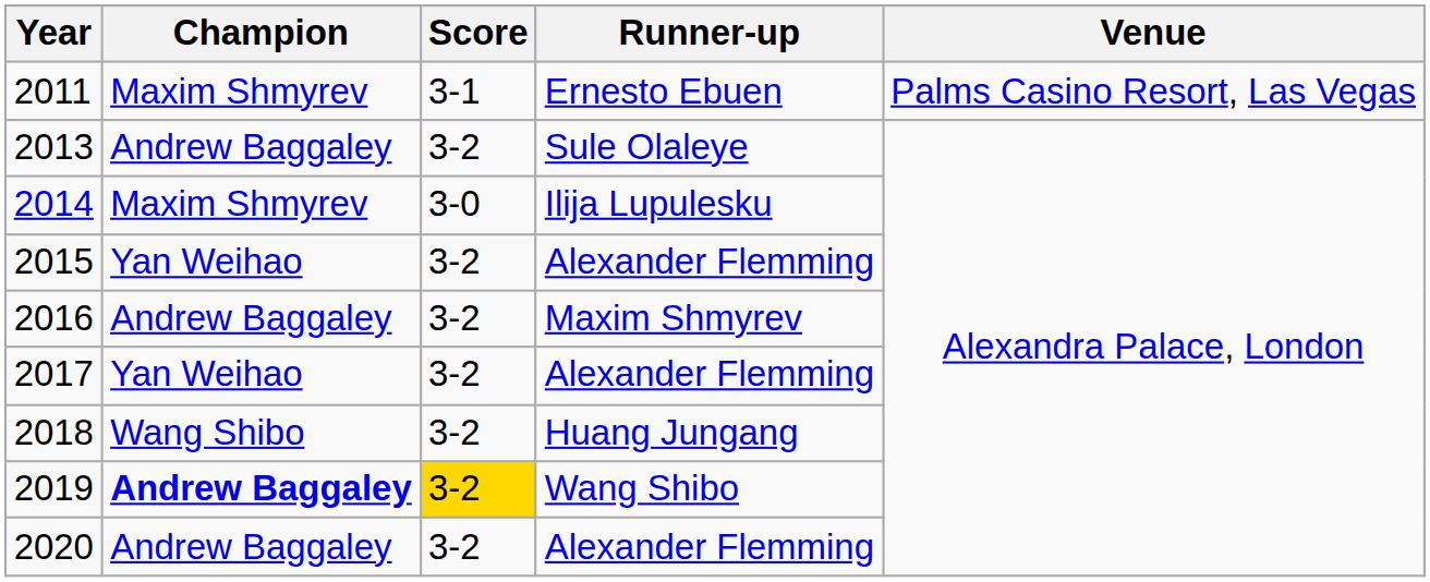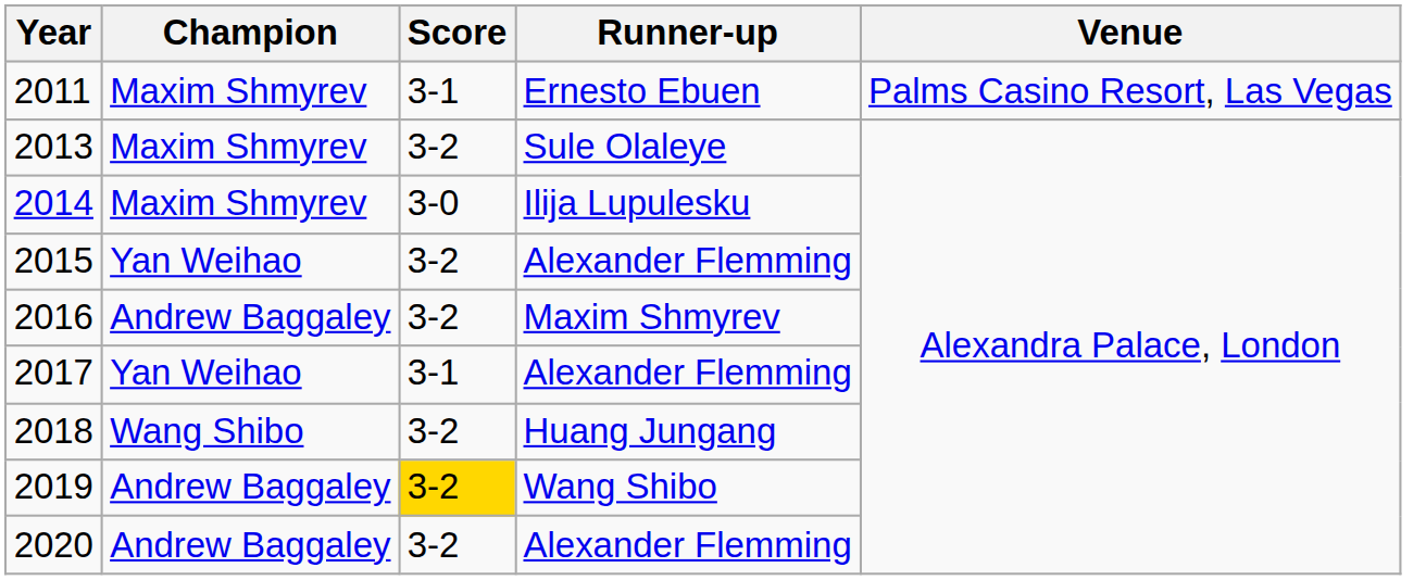2013 | Champion: Andrew Baggaley -> Maxim Shmyrev
2017 | Score: 3-2 -> 3-1
2019 | Champion: bold -> normal
